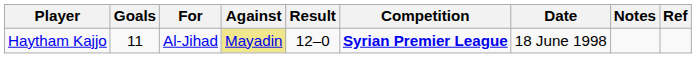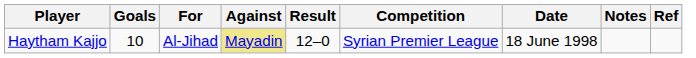Haytham Kajjo | Goals: 11 -> 10
Haytham Kajjo | Competition: bold -> normal
